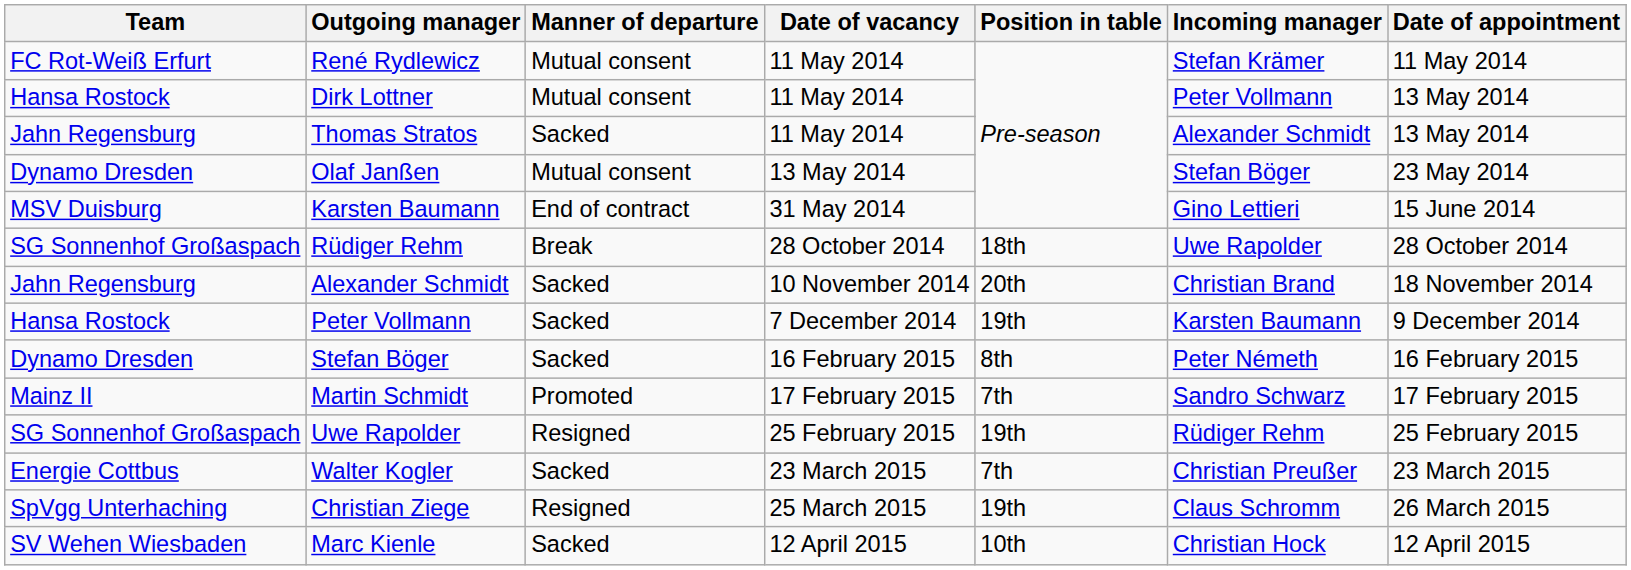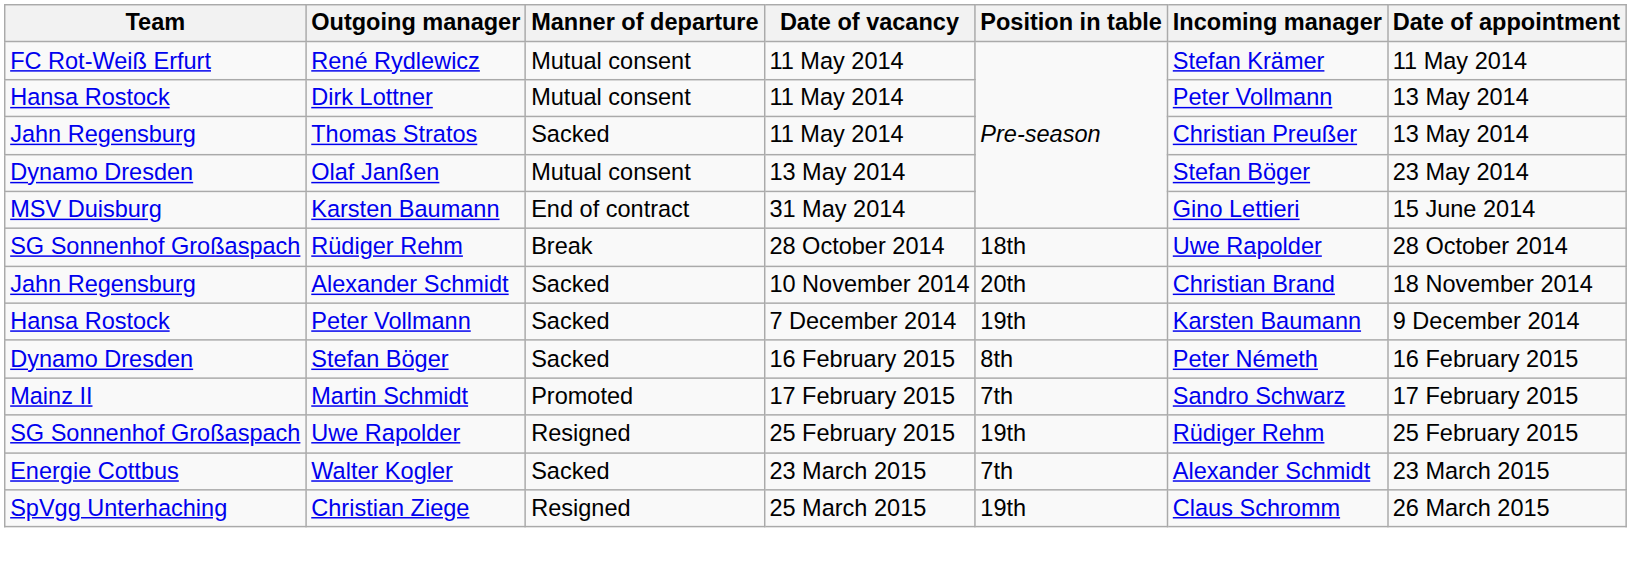Thomas Stratos | Incoming manager: Alexander Schmidt -> Christian Preußer
Walter Kogler | Incoming manager: Christian Preußer -> Alexander Schmidt
- row: SV Wehen Wiesbaden | Marc Kienle | Sacked | 12 April 2015 | 10th | Christian Hock | 12 April 2015
